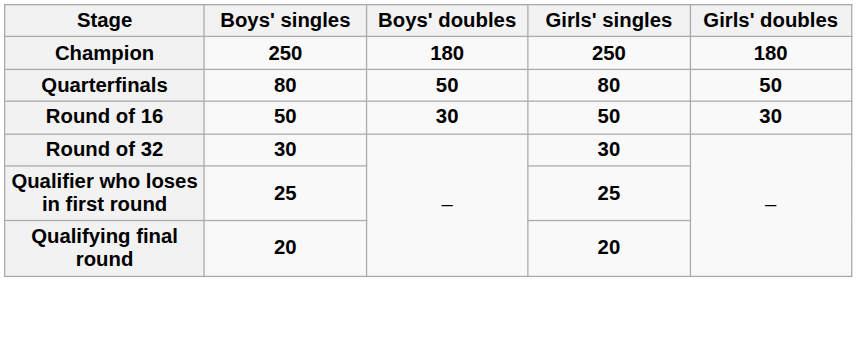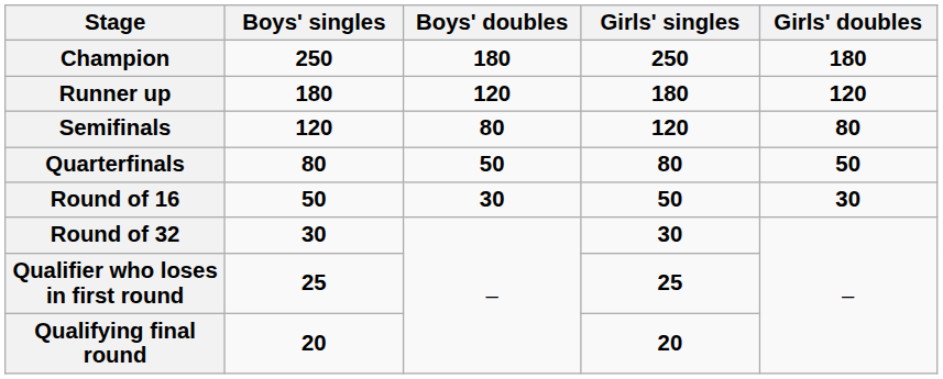+ row: Runner up | 180 | 120 | 180 | 120
+ row: Semifinals | 120 | 80 | 120 | 80
